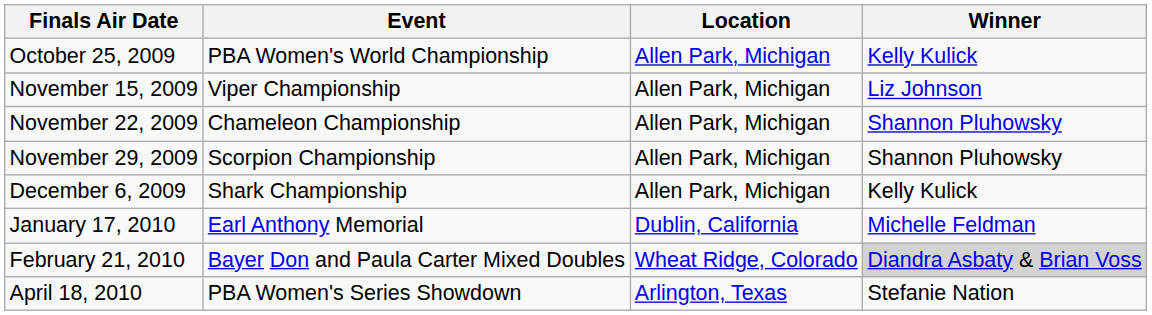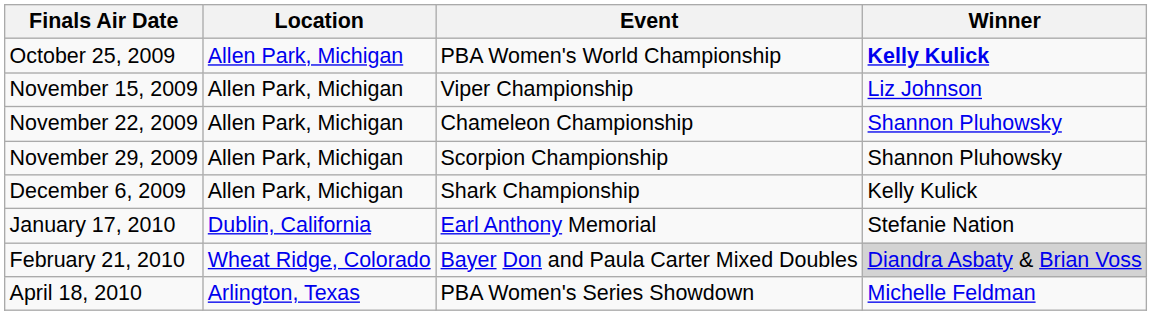columns swapped: Event <-> Location
October 25, 2009 | Winner: normal -> bold
January 17, 2010 | Winner: Michelle Feldman -> Stefanie Nation
April 18, 2010 | Winner: Stefanie Nation -> Michelle Feldman
